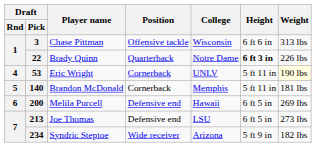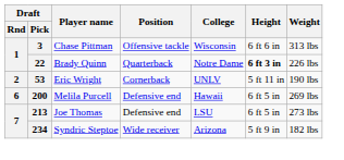53 | Draft / Rnd: 4 -> 2
53 | Weight: lightyellow background -> no background
- row: 5 | 140 | Brandon McDonald | Cornerback | Memphis | 5 ft 11 in | 181 lbs
